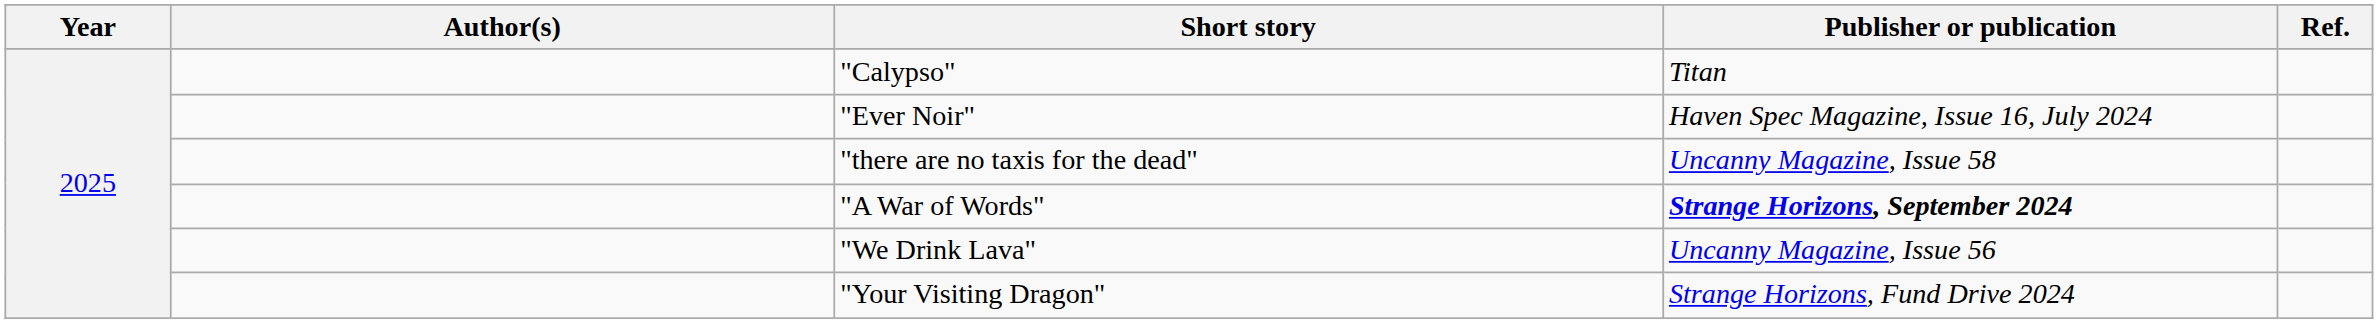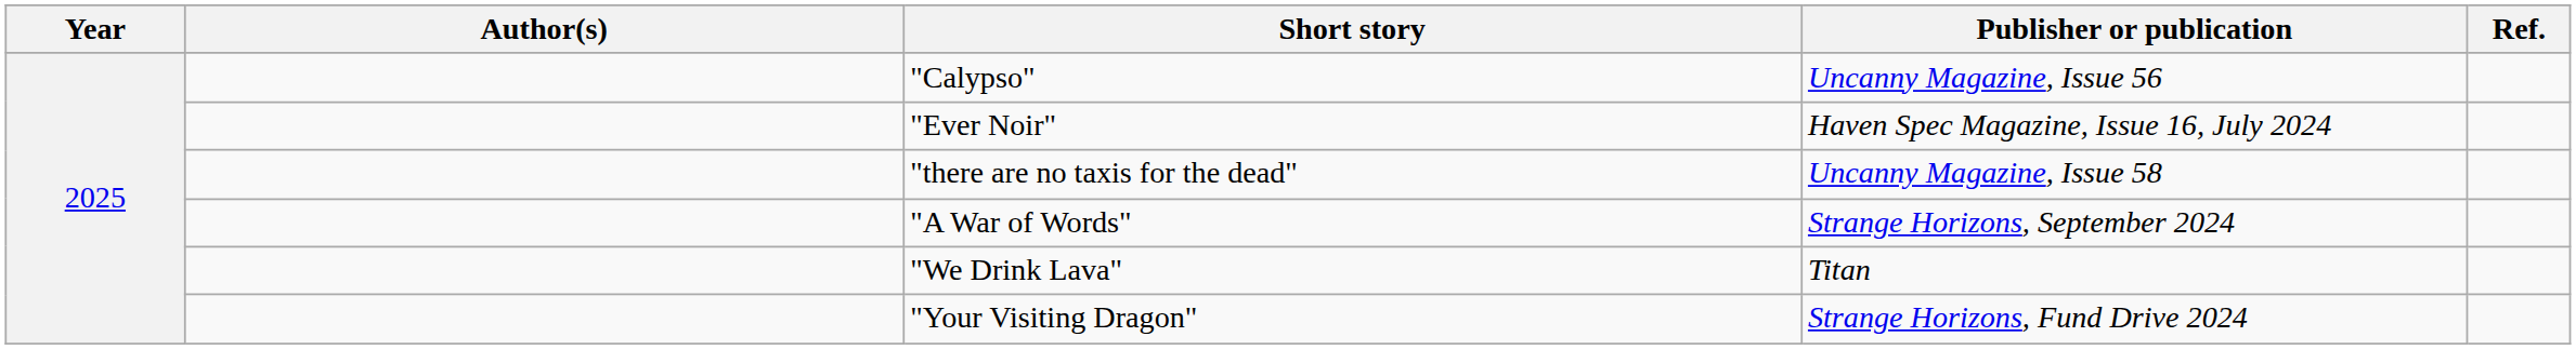"Calypso" | Publisher or publication: Titan -> Uncanny Magazine, Issue 56
"A War of Words" | Publisher or publication: bold -> normal
"We Drink Lava" | Publisher or publication: Uncanny Magazine, Issue 56 -> Titan
